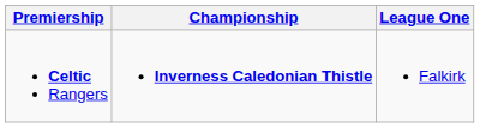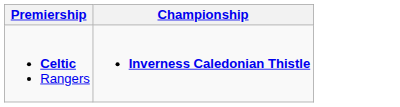- column: League One | Falkirk
